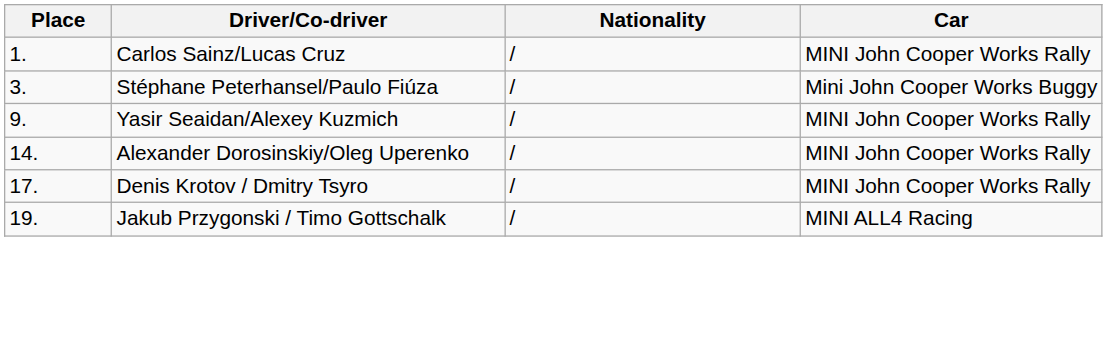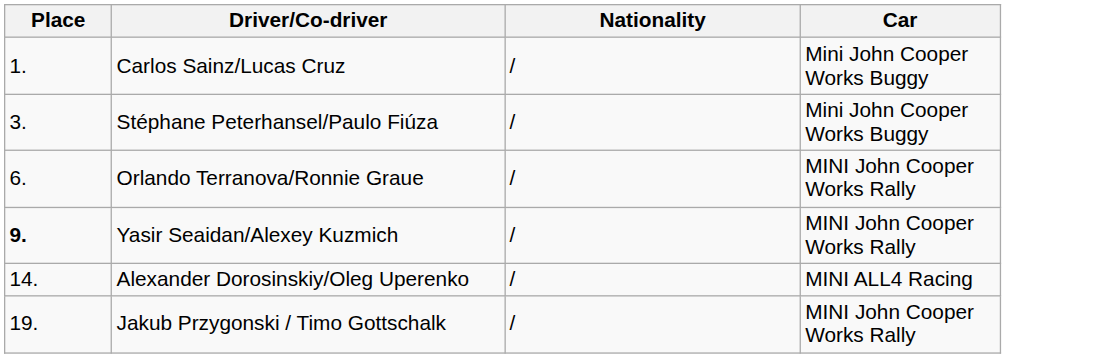Carlos Sainz/Lucas Cruz | Car: MINI John Cooper Works Rally -> Mini John Cooper Works Buggy
+ row: 6. | Orlando Terranova/Ronnie Graue | / | MINI John Cooper Works Rally
Yasir Seaidan/Alexey Kuzmich | Place: normal -> bold
Alexander Dorosinskiy/Oleg Uperenko | Car: MINI John Cooper Works Rally -> MINI ALL4 Racing
- row: 17. | Denis Krotov / Dmitry Tsyro | / | MINI John Cooper Works Rally
Jakub Przygonski / Timo Gottschalk | Car: MINI ALL4 Racing -> MINI John Cooper Works Rally
